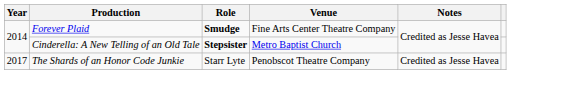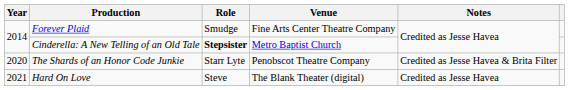Forever Plaid | Role: bold -> normal
The Shards of an Honor Code Junkie | Year: 2017 -> 2020
The Shards of an Honor Code Junkie | Notes: Credited as Jesse Havea -> Credited as Jesse Havea & Brita Filter
+ row: 2021 | Hard On Love | Steve | The Blank Theater (digital) | Credited as Jesse Havea
